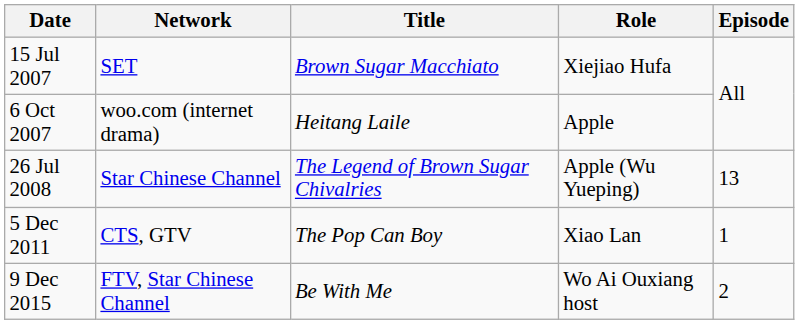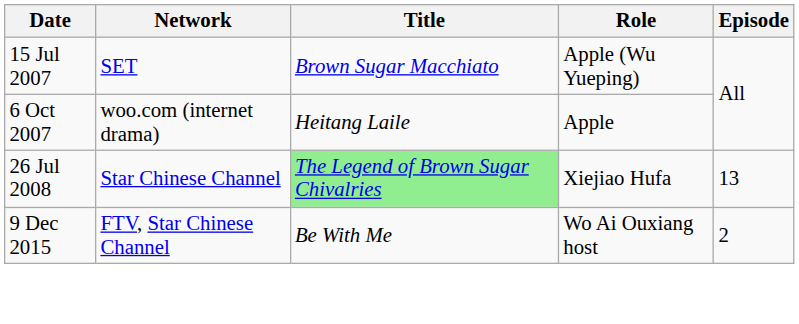15 Jul 2007 | Role: Xiejiao Hufa -> Apple (Wu Yueping)
26 Jul 2008 | Title: no background -> lightgreen background
26 Jul 2008 | Role: Apple (Wu Yueping) -> Xiejiao Hufa
- row: 5 Dec 2011 | CTS, GTV | The Pop Can Boy | Xiao Lan | 1
